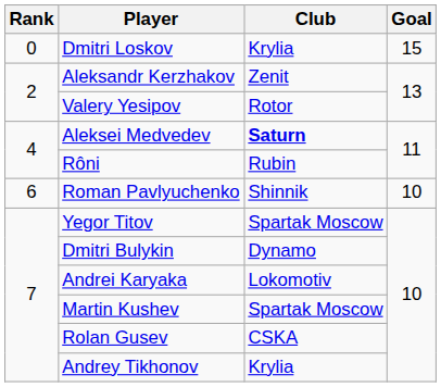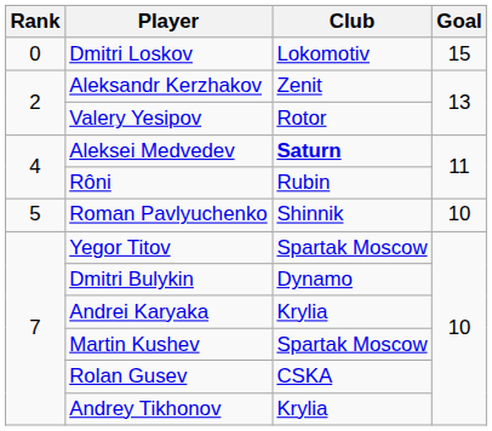Dmitri Loskov | Club: Krylia -> Lokomotiv
Roman Pavlyuchenko | Rank: 6 -> 5
Andrei Karyaka | Club: Lokomotiv -> Krylia
